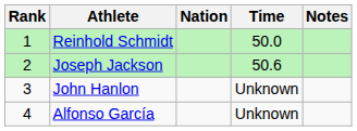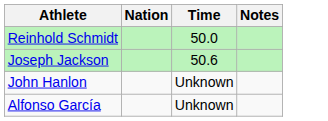- column: Rank | 1 | 2 | 3 | 4
